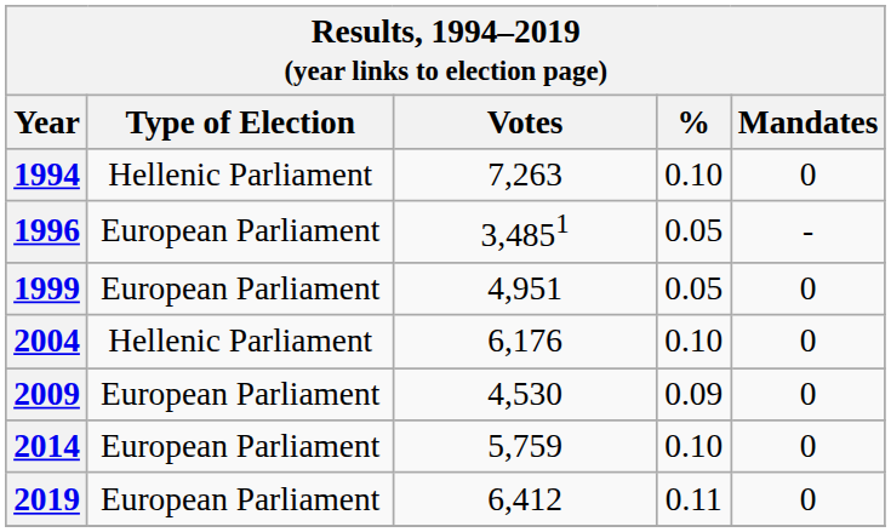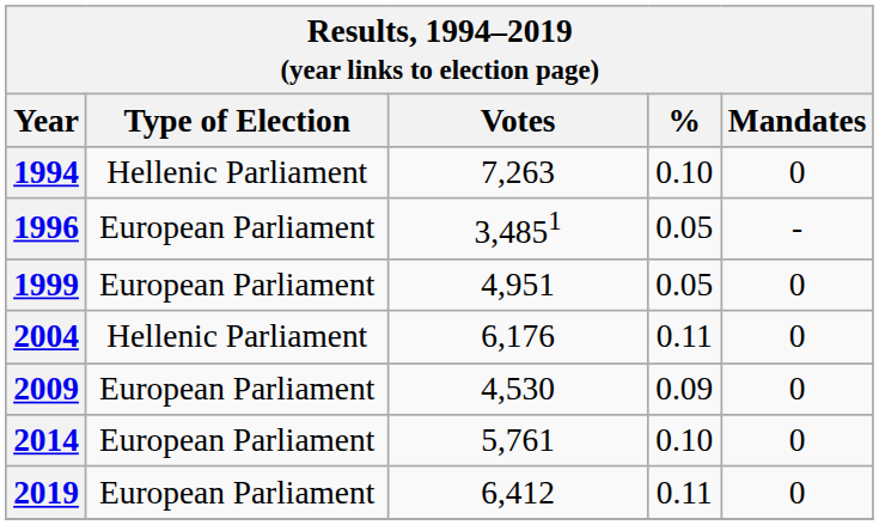2004 | %: 0.10 -> 0.11
2014 | Votes: 5,759 -> 5,761
